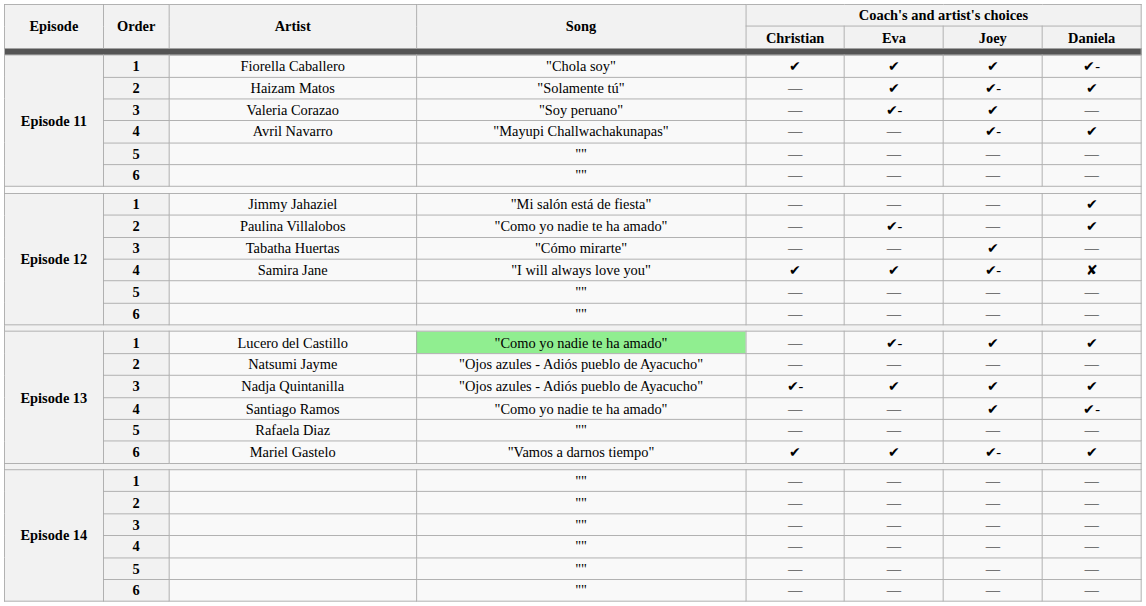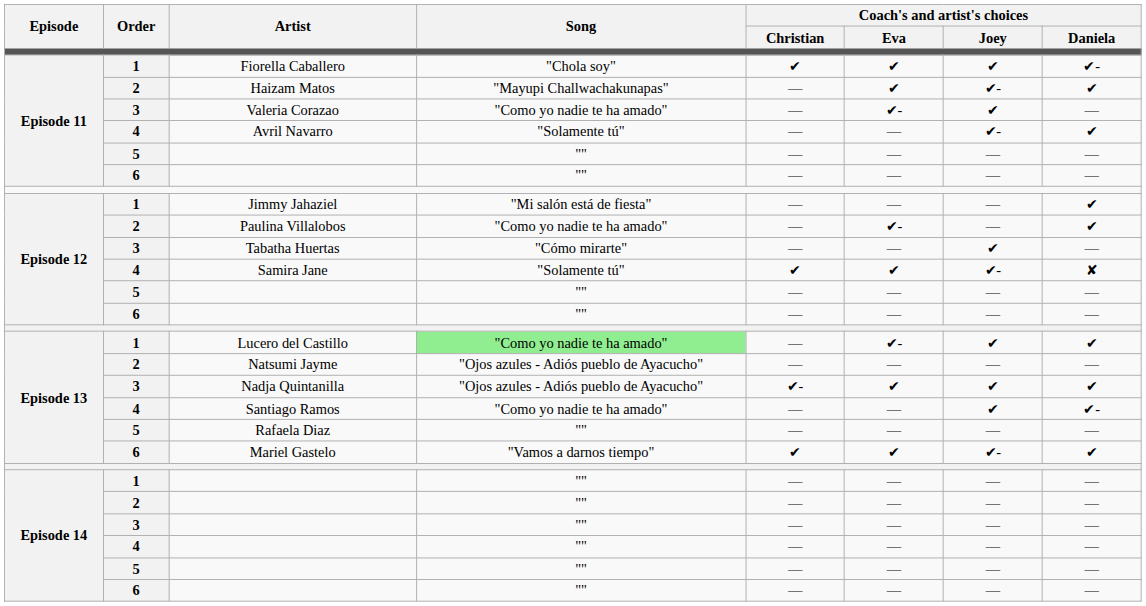Haizam Matos | Song: "Solamente tú" -> "Mayupi Challwachakunapas"
Valeria Corazao | Song: "Soy peruano" -> "Como yo nadie te ha amado"
Avril Navarro | Song: "Mayupi Challwachakunapas" -> "Solamente tú"
Samira Jane | Song: "I will always love you" -> "Solamente tú"
